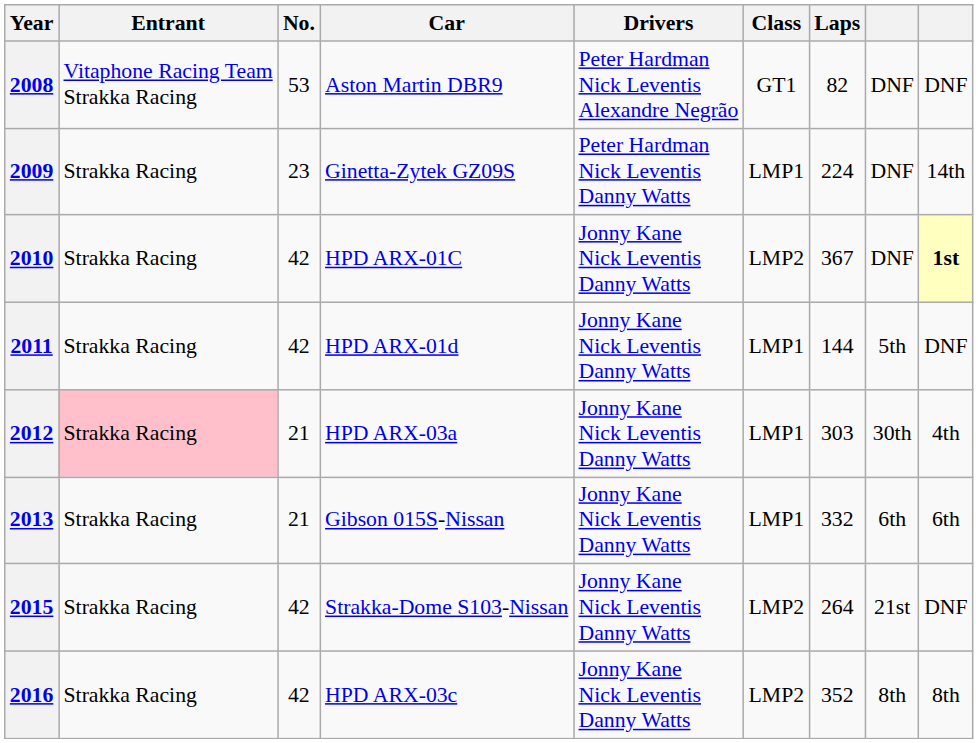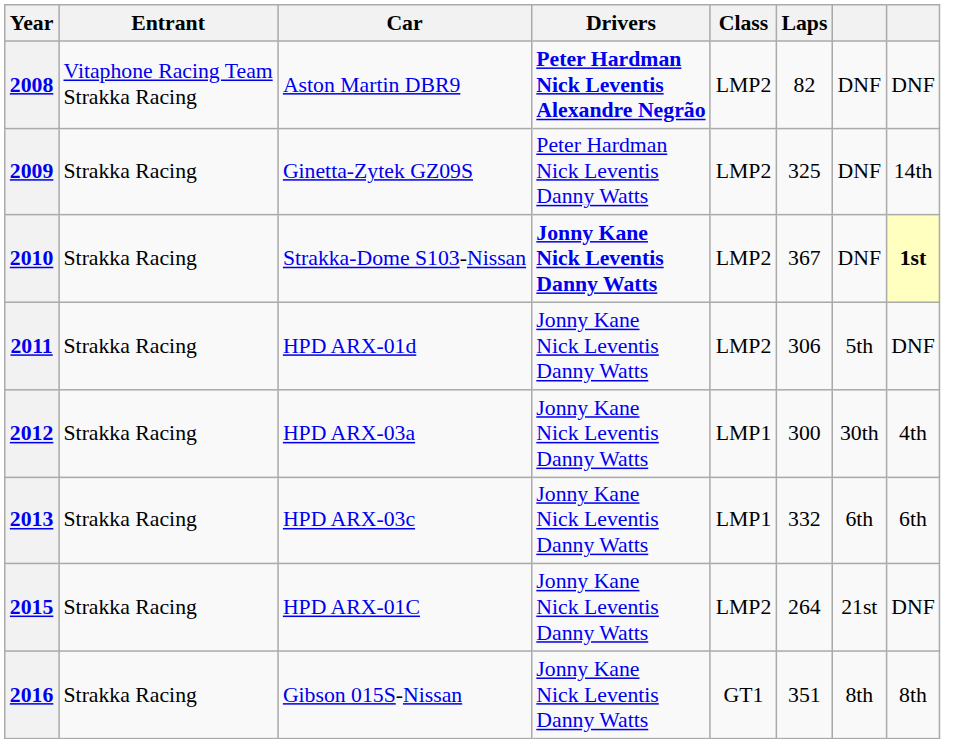- column: No. | 53 | 23 | 42 | 42 | 21 | 21 | 42 | 42
2008 | Drivers: normal -> bold
2008 | Class: GT1 -> LMP2
2009 | Class: LMP1 -> LMP2
2009 | Laps: 224 -> 325
2010 | Car: HPD ARX-01C -> Strakka-Dome S103-Nissan
2010 | Drivers: normal -> bold
2011 | Class: LMP1 -> LMP2
2011 | Laps: 144 -> 306
2012 | Entrant: pink background -> no background
2012 | Laps: 303 -> 300
2013 | Car: Gibson 015S-Nissan -> HPD ARX-03c
2015 | Car: Strakka-Dome S103-Nissan -> HPD ARX-01C
2016 | Car: HPD ARX-03c -> Gibson 015S-Nissan
2016 | Class: LMP2 -> GT1
2016 | Laps: 352 -> 351
